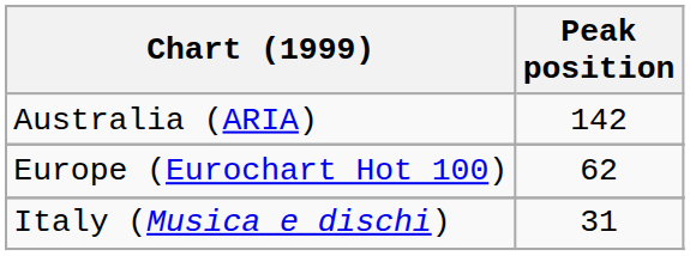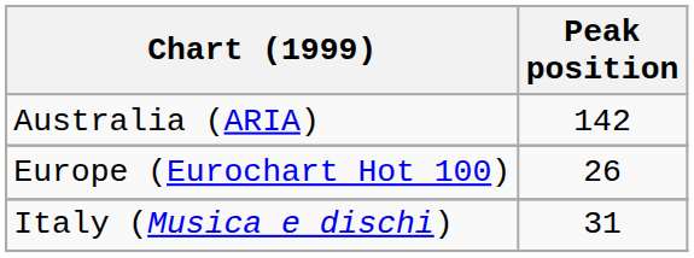Europe (Eurochart Hot 100) | Peak position: 62 -> 26
